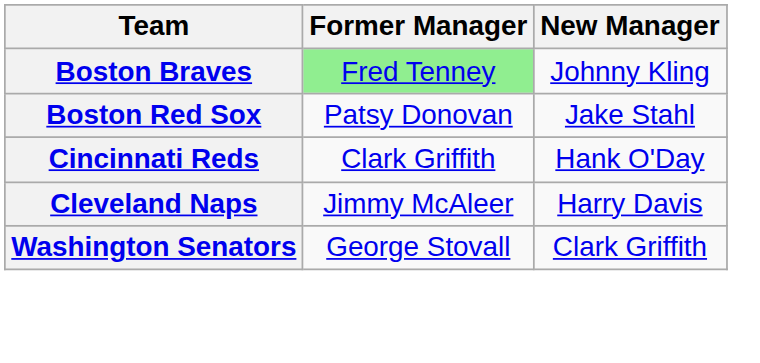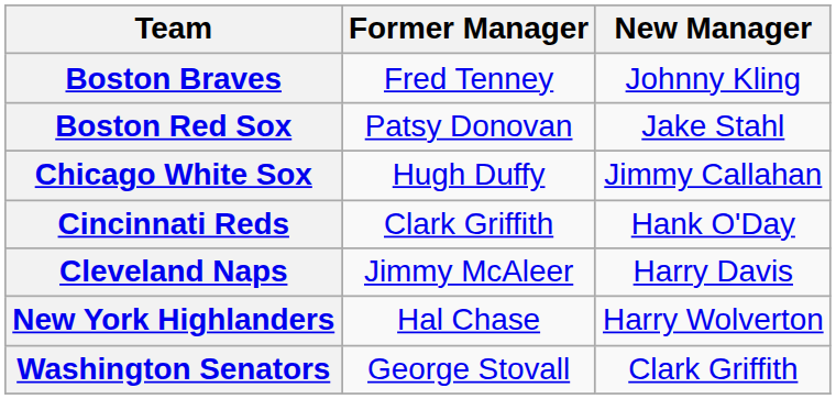Boston Braves | Former Manager: lightgreen background -> no background
+ row: Chicago White Sox | Hugh Duffy | Jimmy Callahan
+ row: New York Highlanders | Hal Chase | Harry Wolverton
